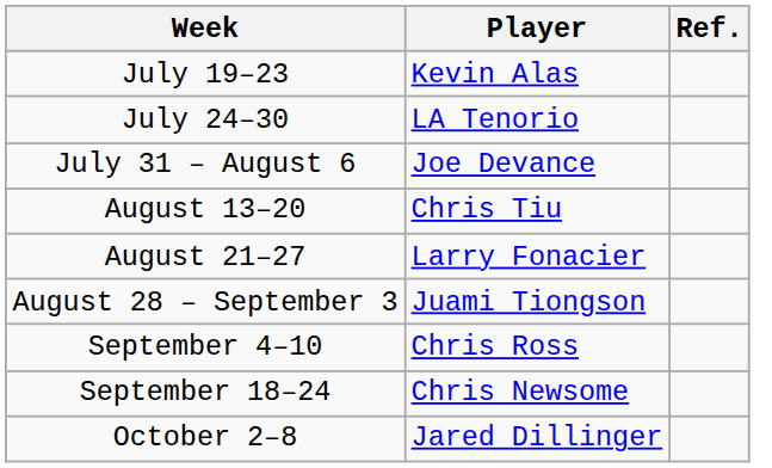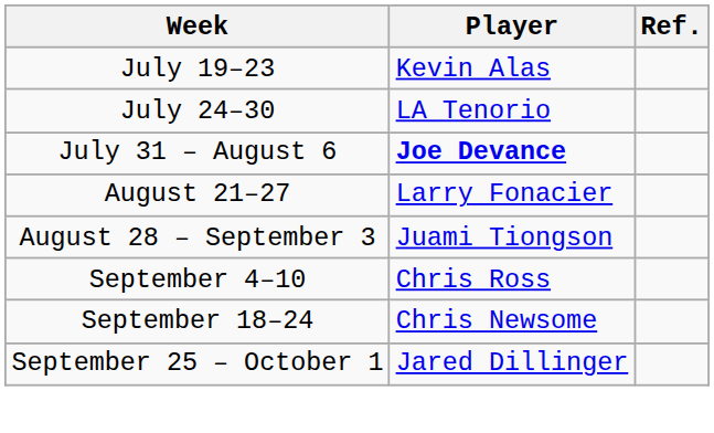July 31 – August 6 | Player: normal -> bold
- row: August 13–20 | Chris Tiu
+ row: September 25 – October 1 | Jared Dillinger
- row: October 2–8 | Jared Dillinger
